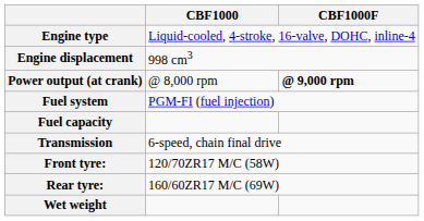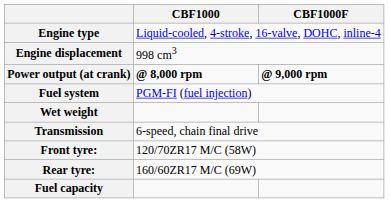Power output (at crank) | CBF1000: normal -> bold
rows swapped: Fuel capacity <-> Wet weight
